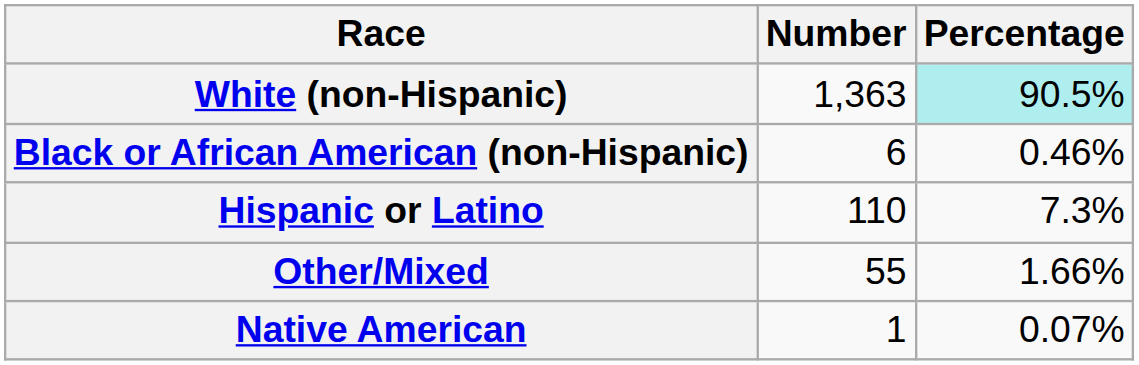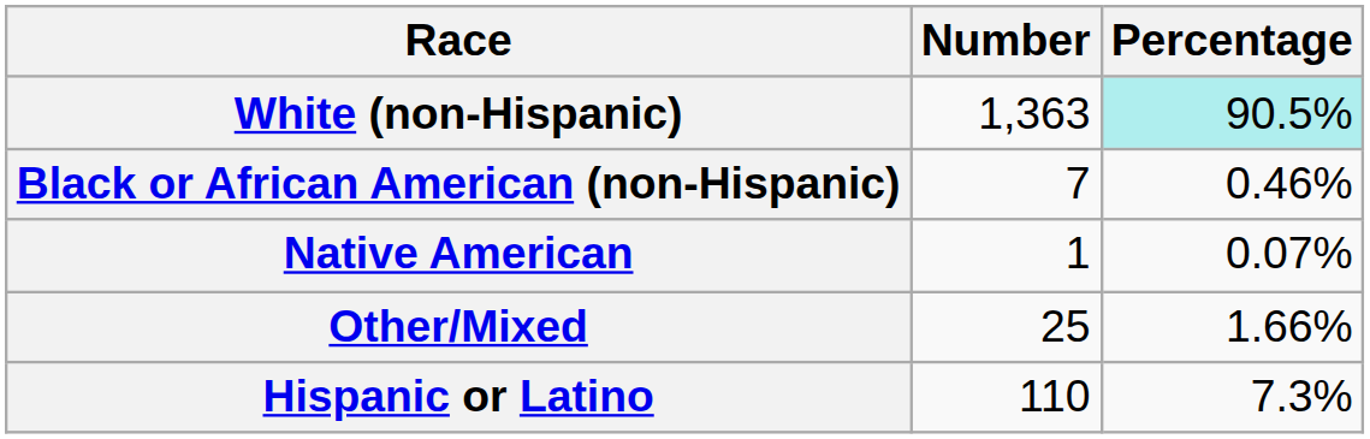Black or African American (non-Hispanic) | Number: 6 -> 7
rows swapped: Native American <-> Hispanic or Latino
Other/Mixed | Number: 55 -> 25
